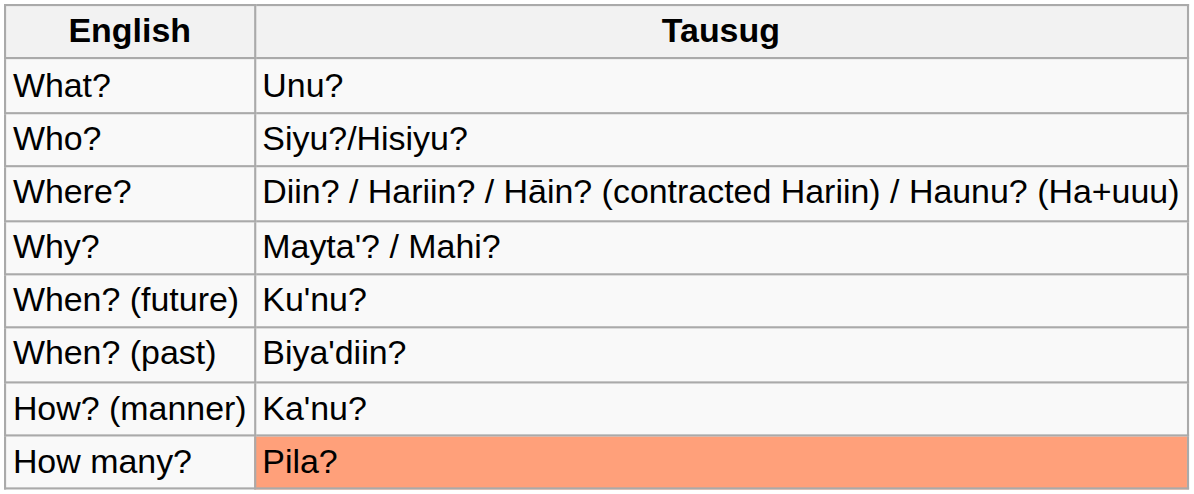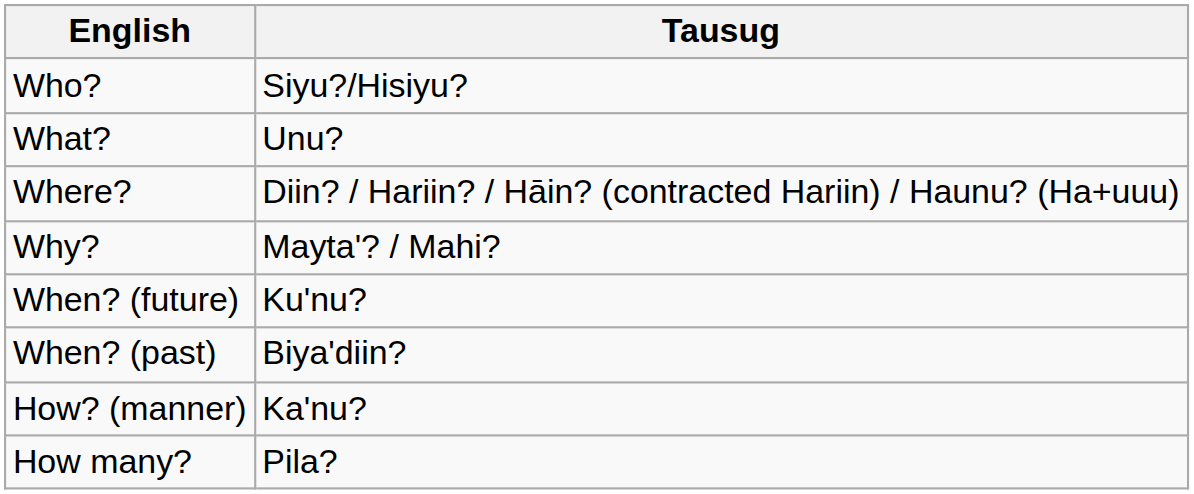rows swapped: Who? <-> What?
How many? | Tausug: lightsalmon background -> no background
